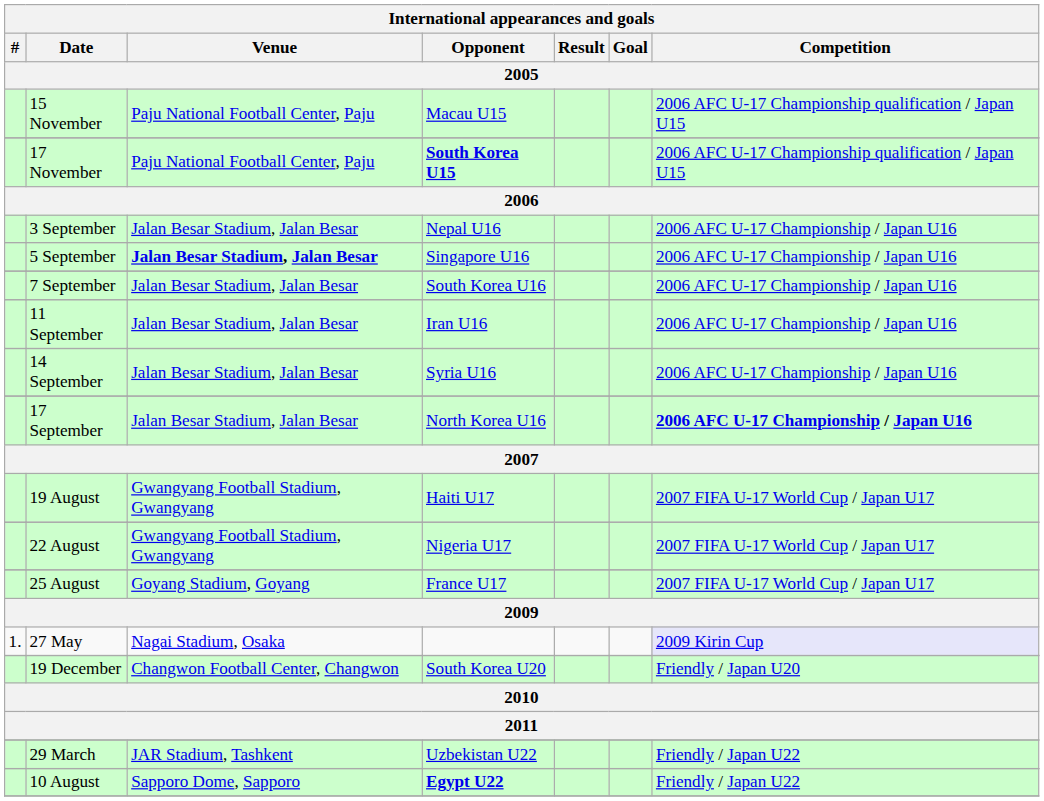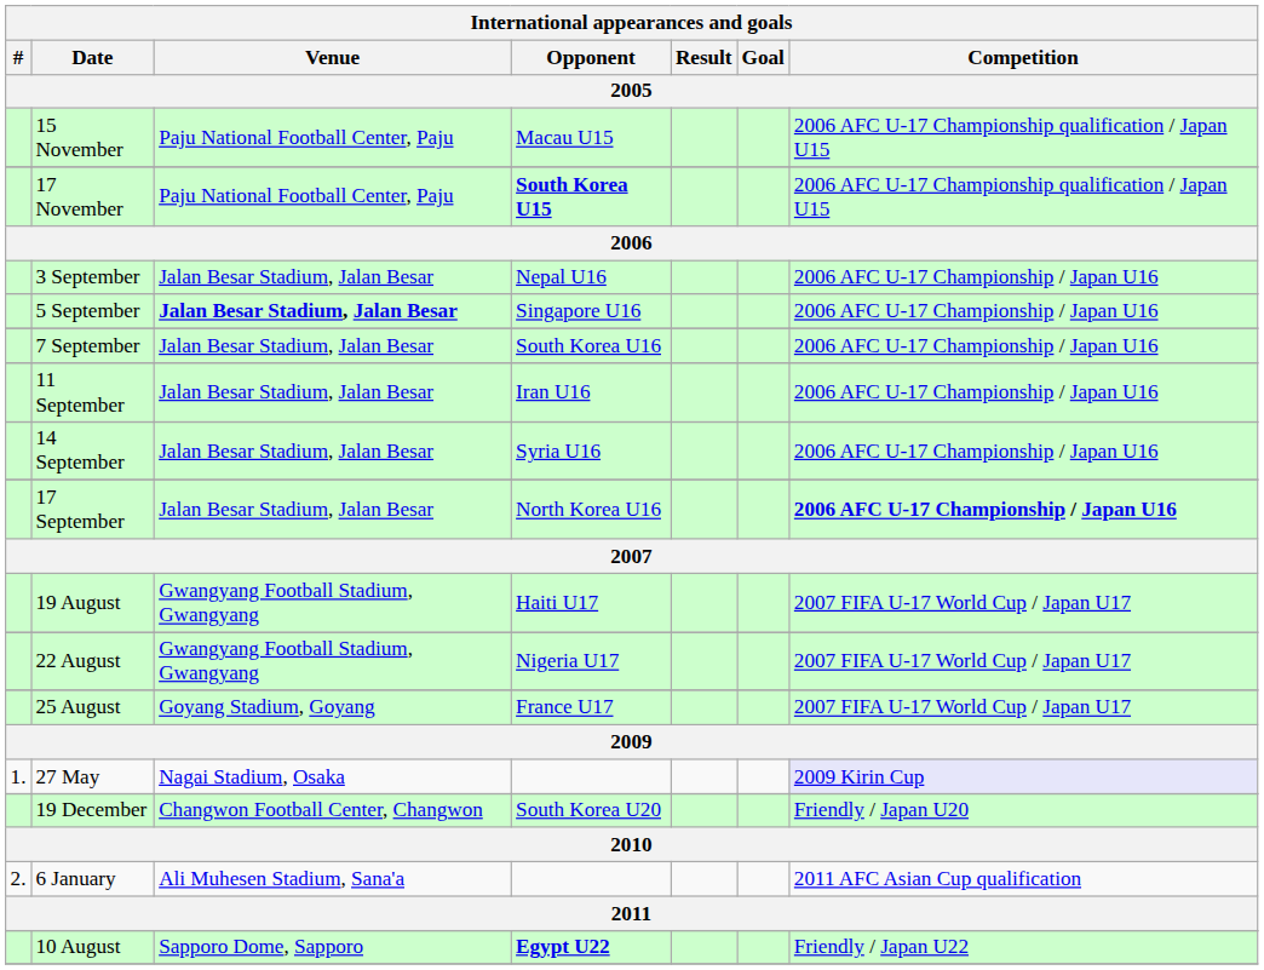+ row: 2. | 6 January | Ali Muhesen Stadium, Sana'a | 2011 AFC Asian Cup qualification
- row: 29 March | JAR Stadium, Tashkent | Uzbekistan U22 | Friendly / Japan U22
